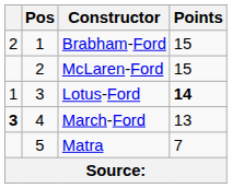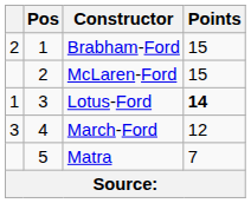March-Ford | column 1: bold -> normal
March-Ford | Points: 13 -> 12
